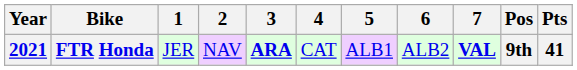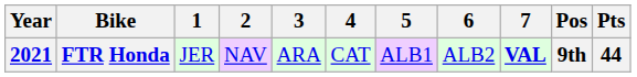FTR Honda | 3: bold -> normal
FTR Honda | Pts: 41 -> 44
